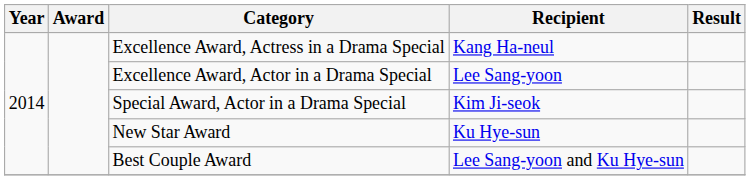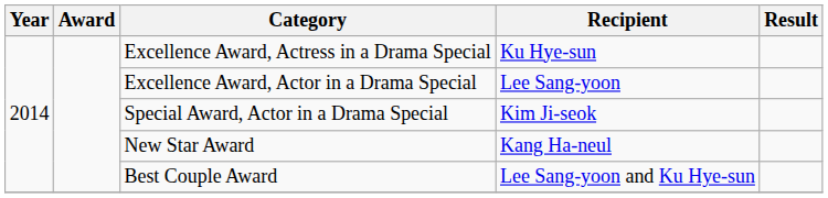Excellence Award, Actress in a Drama Special | Recipient: Kang Ha-neul -> Ku Hye-sun
New Star Award | Recipient: Ku Hye-sun -> Kang Ha-neul
